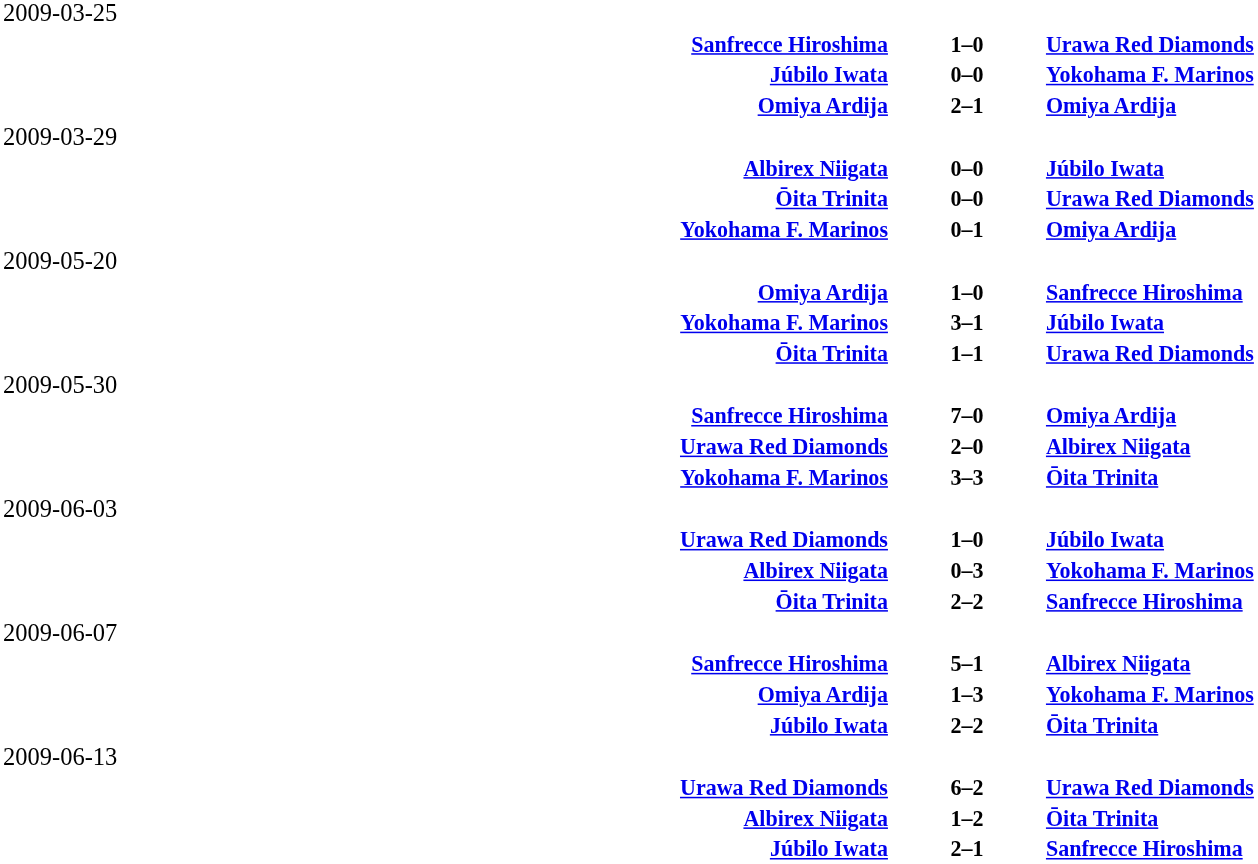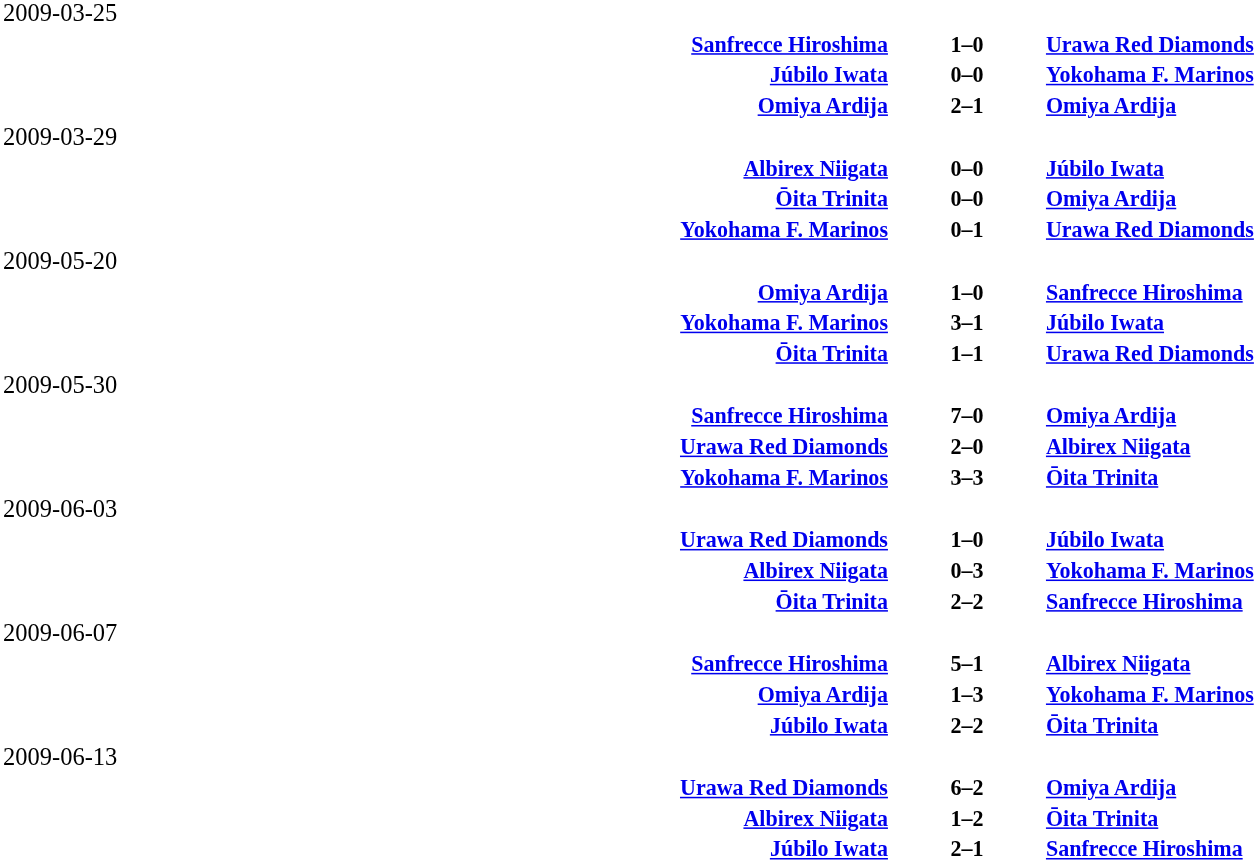Ōita Trinita / 0–0 | column 3: Urawa Red Diamonds -> Omiya Ardija
0–1 | column 3: Omiya Ardija -> Urawa Red Diamonds
6–2 | column 3: Urawa Red Diamonds -> Omiya Ardija
